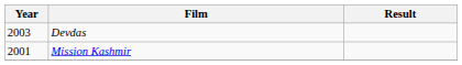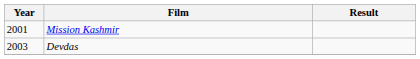rows swapped: Mission Kashmir <-> Devdas
